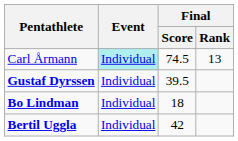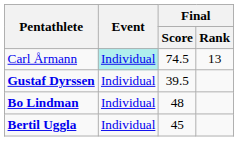Bo Lindman | Final / Score: 18 -> 48
Bertil Uggla | Final / Score: 42 -> 45
